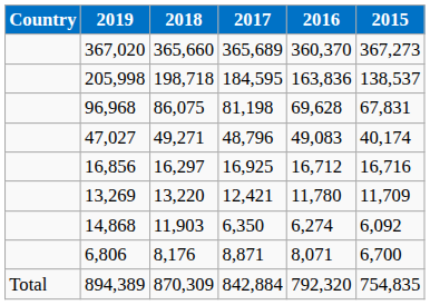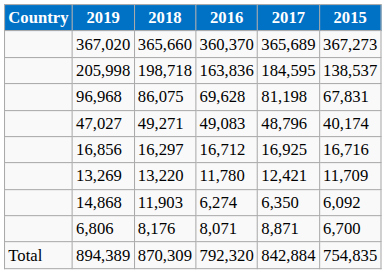columns swapped: 2017 <-> 2016
